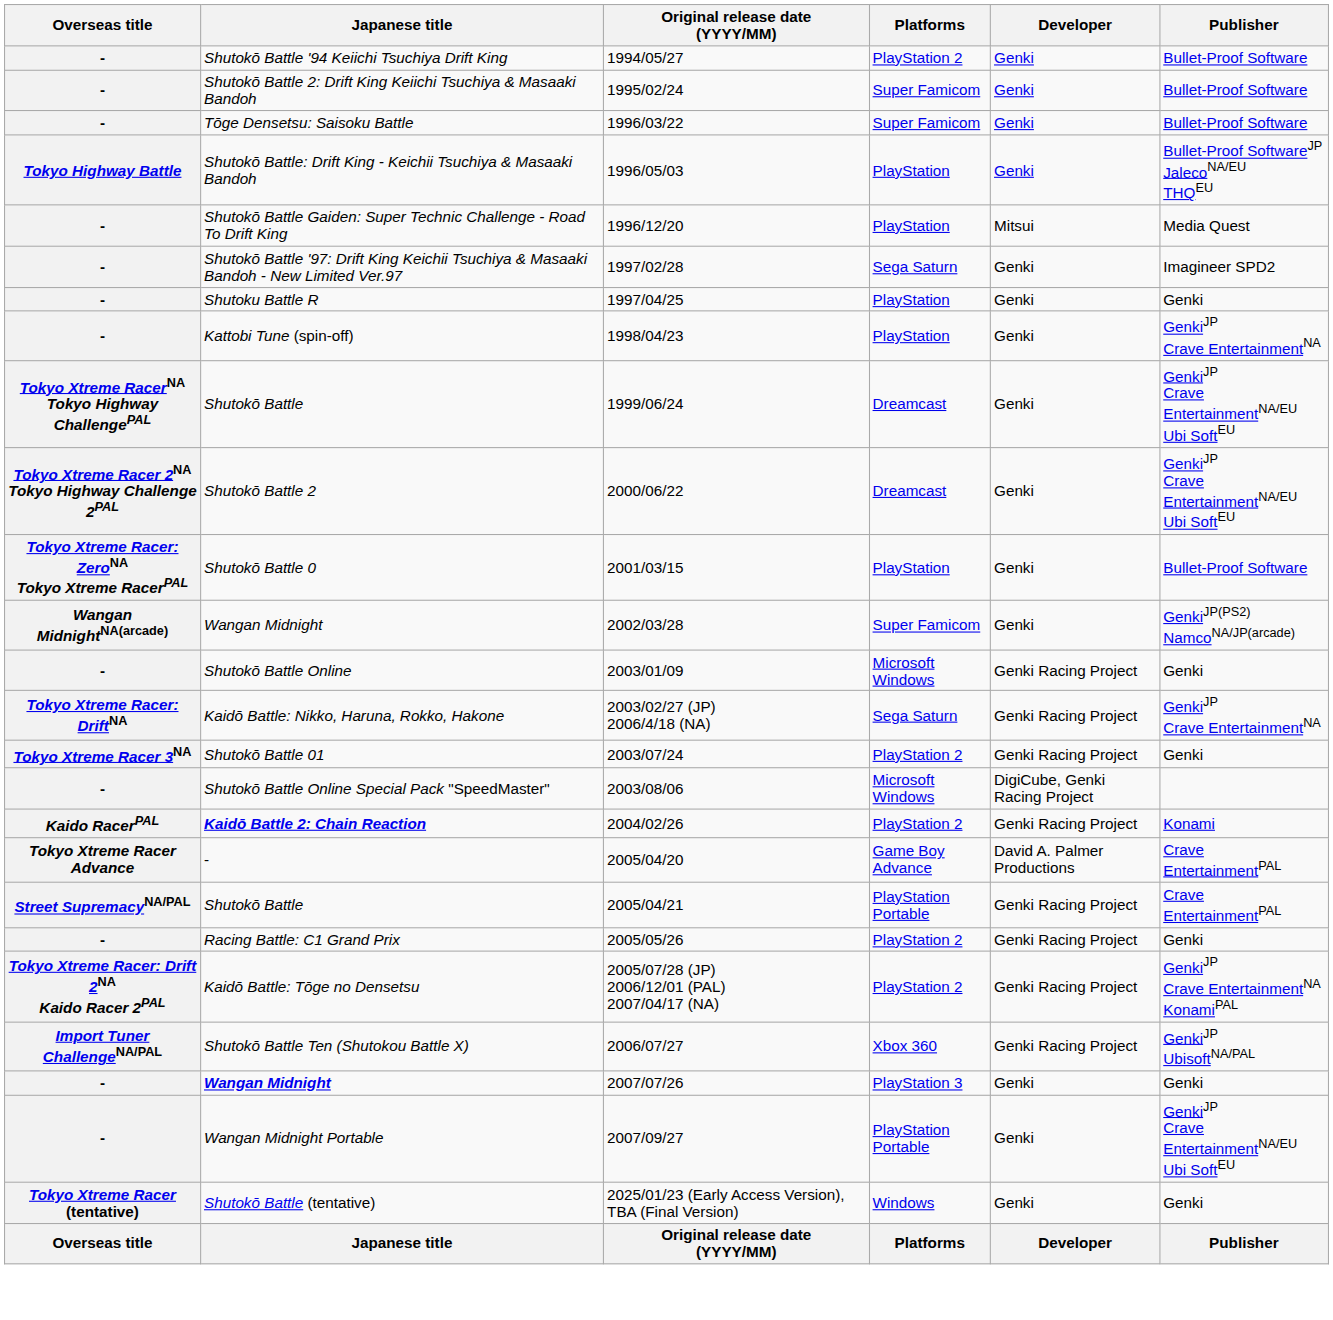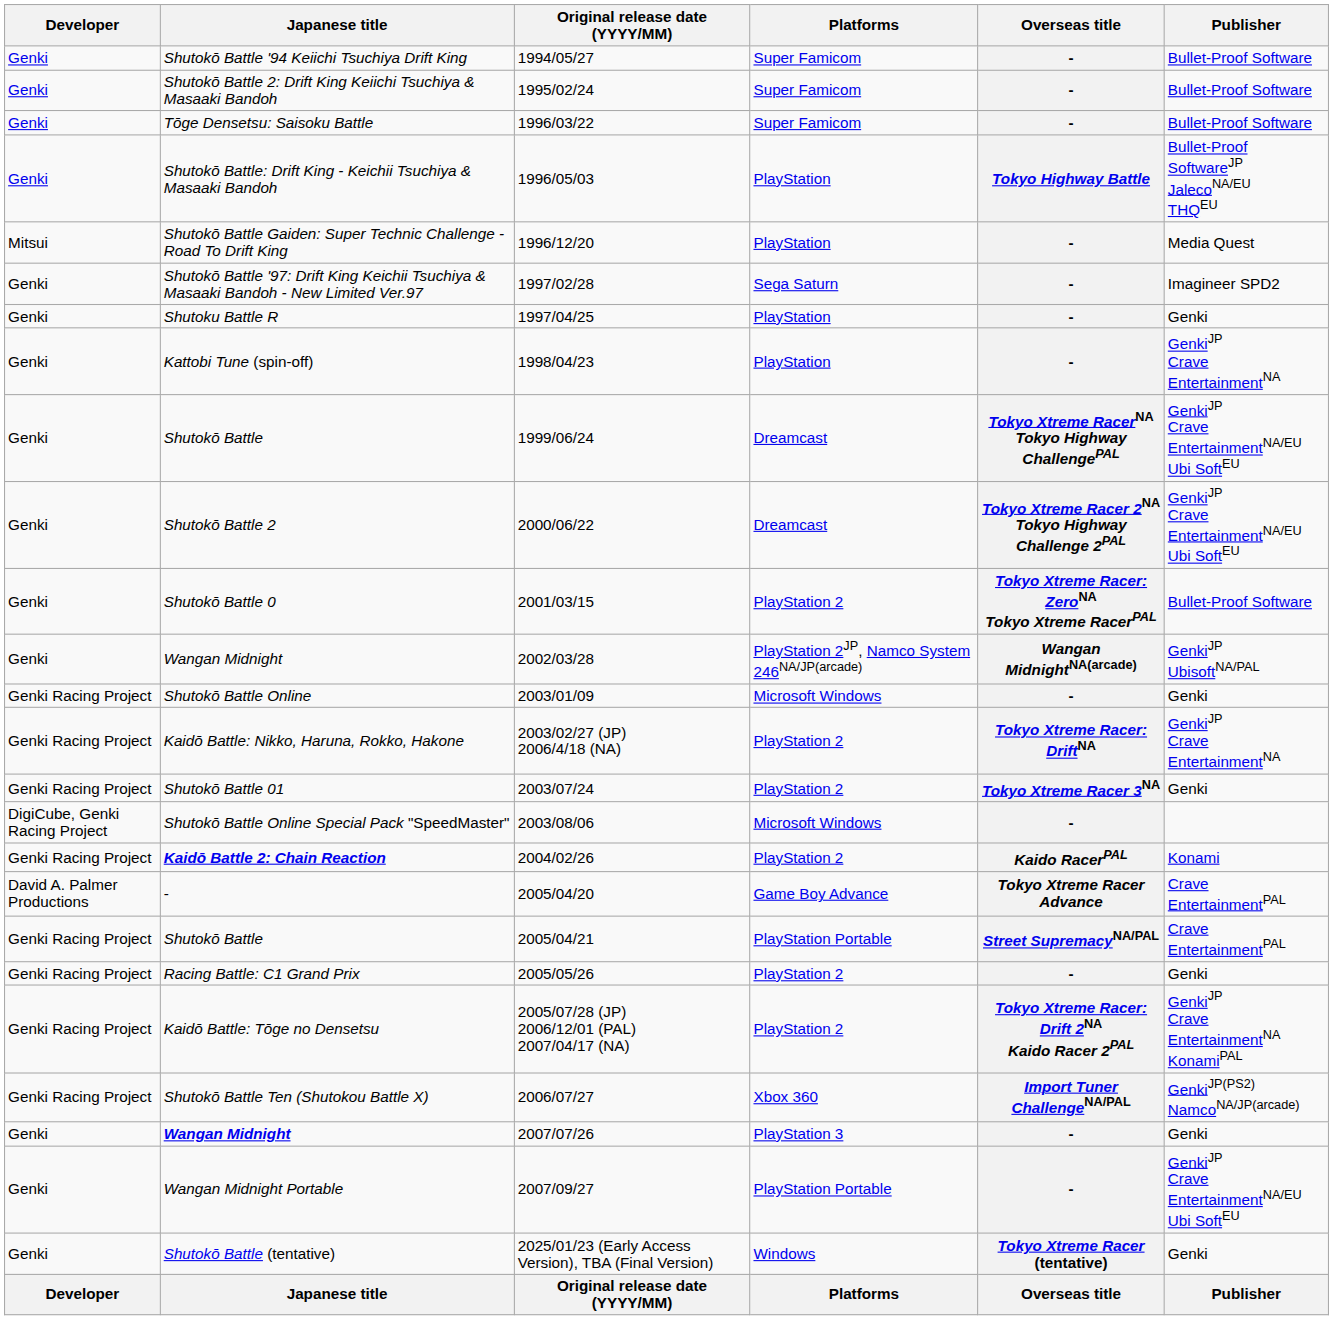columns swapped: Overseas title <-> Developer
Shutokō Battle '94 Keiichi Tsuchiya Drift King | Platforms: PlayStation 2 -> Super Famicom
Shutokō Battle 0 | Platforms: PlayStation -> PlayStation 2
Wangan Midnight / 2002/03/28 | Platforms: Super Famicom -> PlayStation 2JP, Namco System 246NA/JP(arcade)
Wangan Midnight / 2002/03/28 | Publisher: GenkiJP(PS2) NamcoNA/JP(arcade) -> GenkiJP UbisoftNA/PAL
Kaidō Battle: Nikko, Haruna, Rokko, Hakone | Platforms: Sega Saturn -> PlayStation 2
Shutokō Battle Ten (Shutokou Battle X) | Publisher: GenkiJP UbisoftNA/PAL -> GenkiJP(PS2) NamcoNA/JP(arcade)
